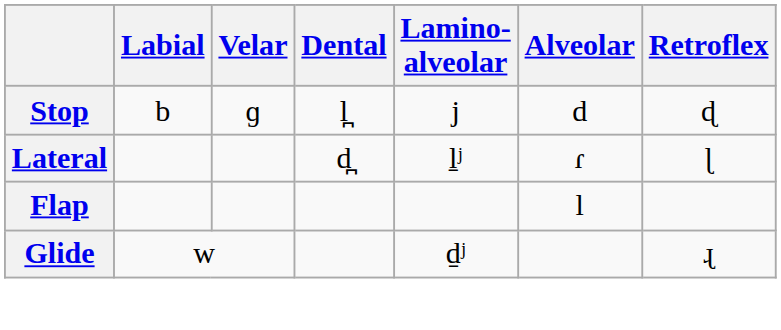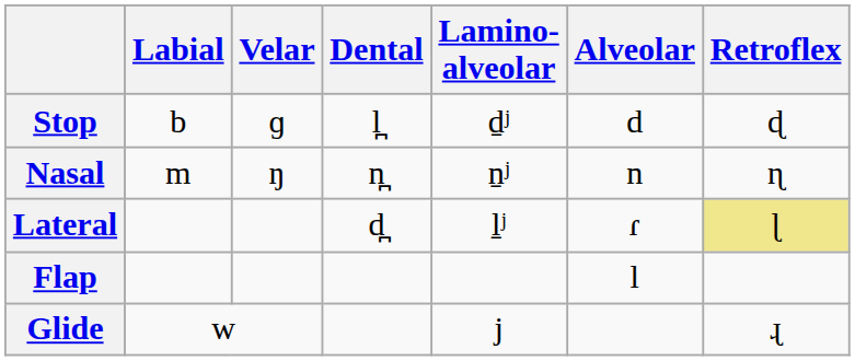Stop | Lamino- alveolar: j -> d̠ʲ
+ row: Nasal | m | ŋ | n̪ | n̠ʲ | n | ɳ
Lateral | Retroflex: no background -> khaki background
Glide | Lamino- alveolar: d̠ʲ -> j
